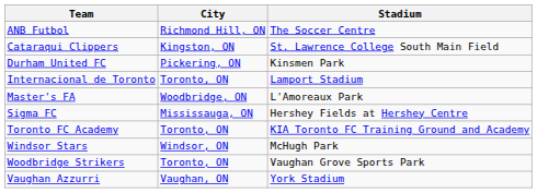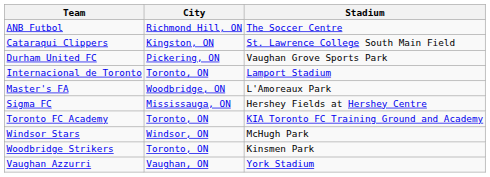Durham United FC | Stadium: Kinsmen Park -> Vaughan Grove Sports Park
Woodbridge Strikers | Stadium: Vaughan Grove Sports Park -> Kinsmen Park
